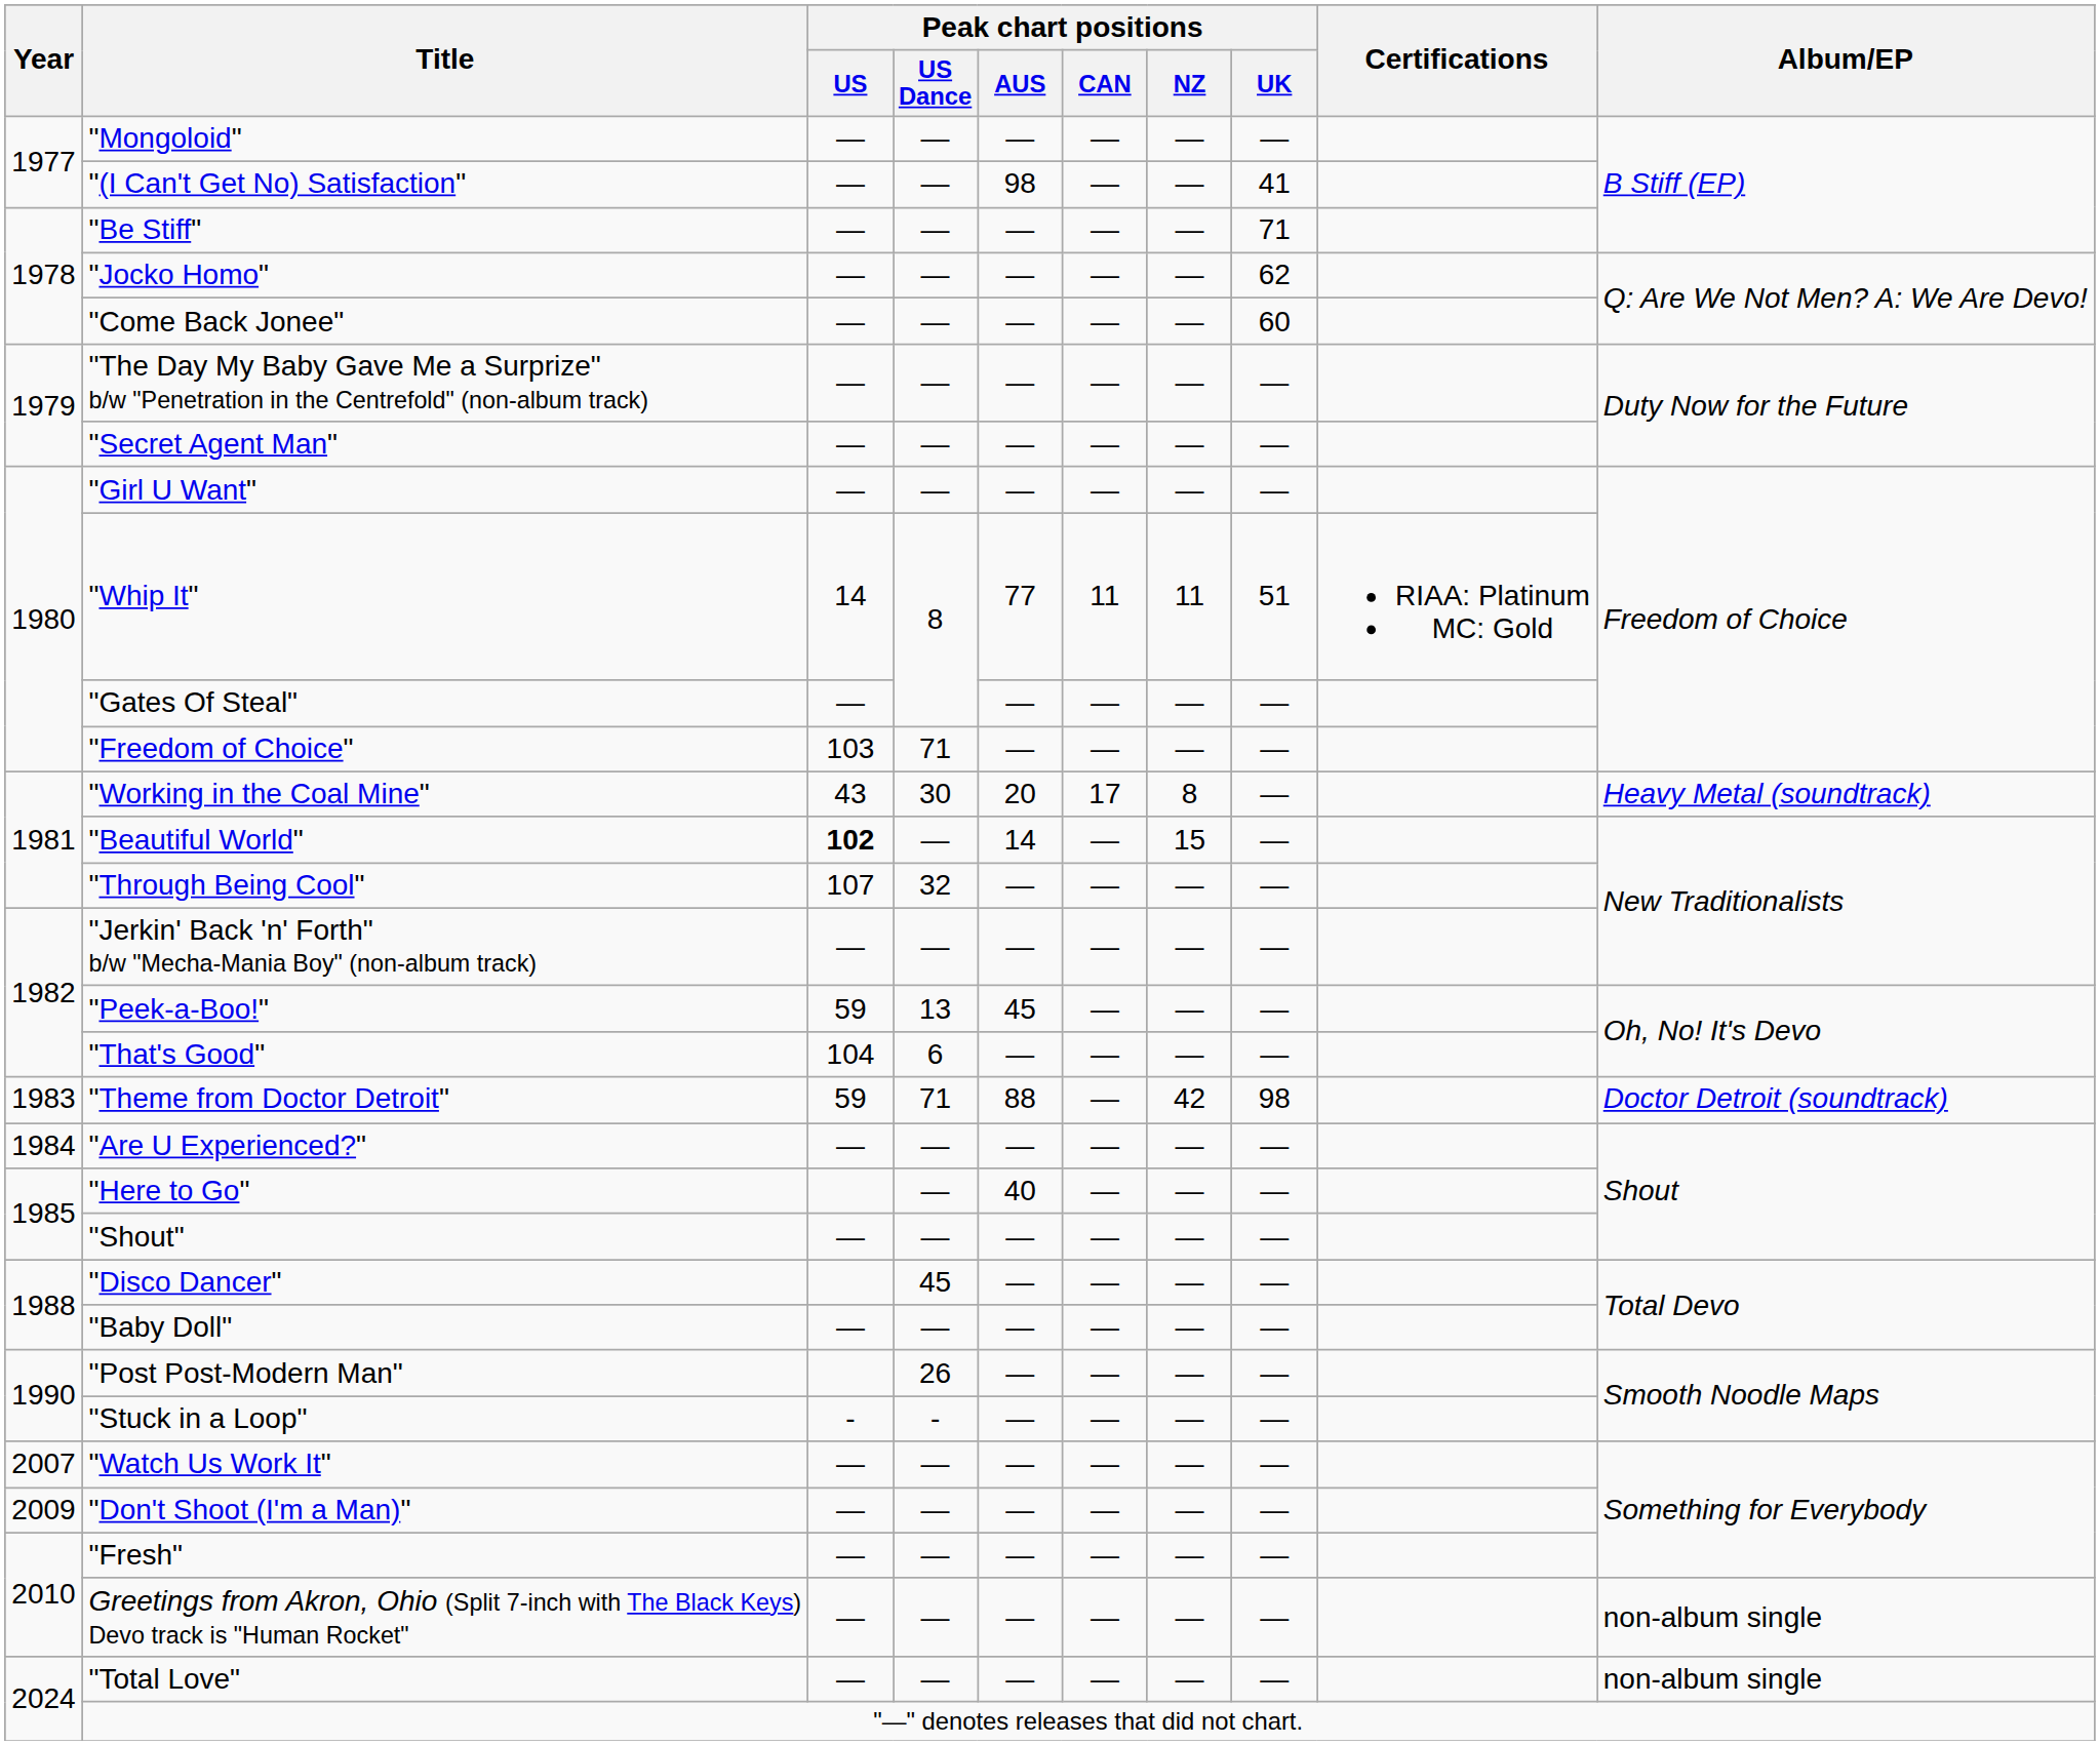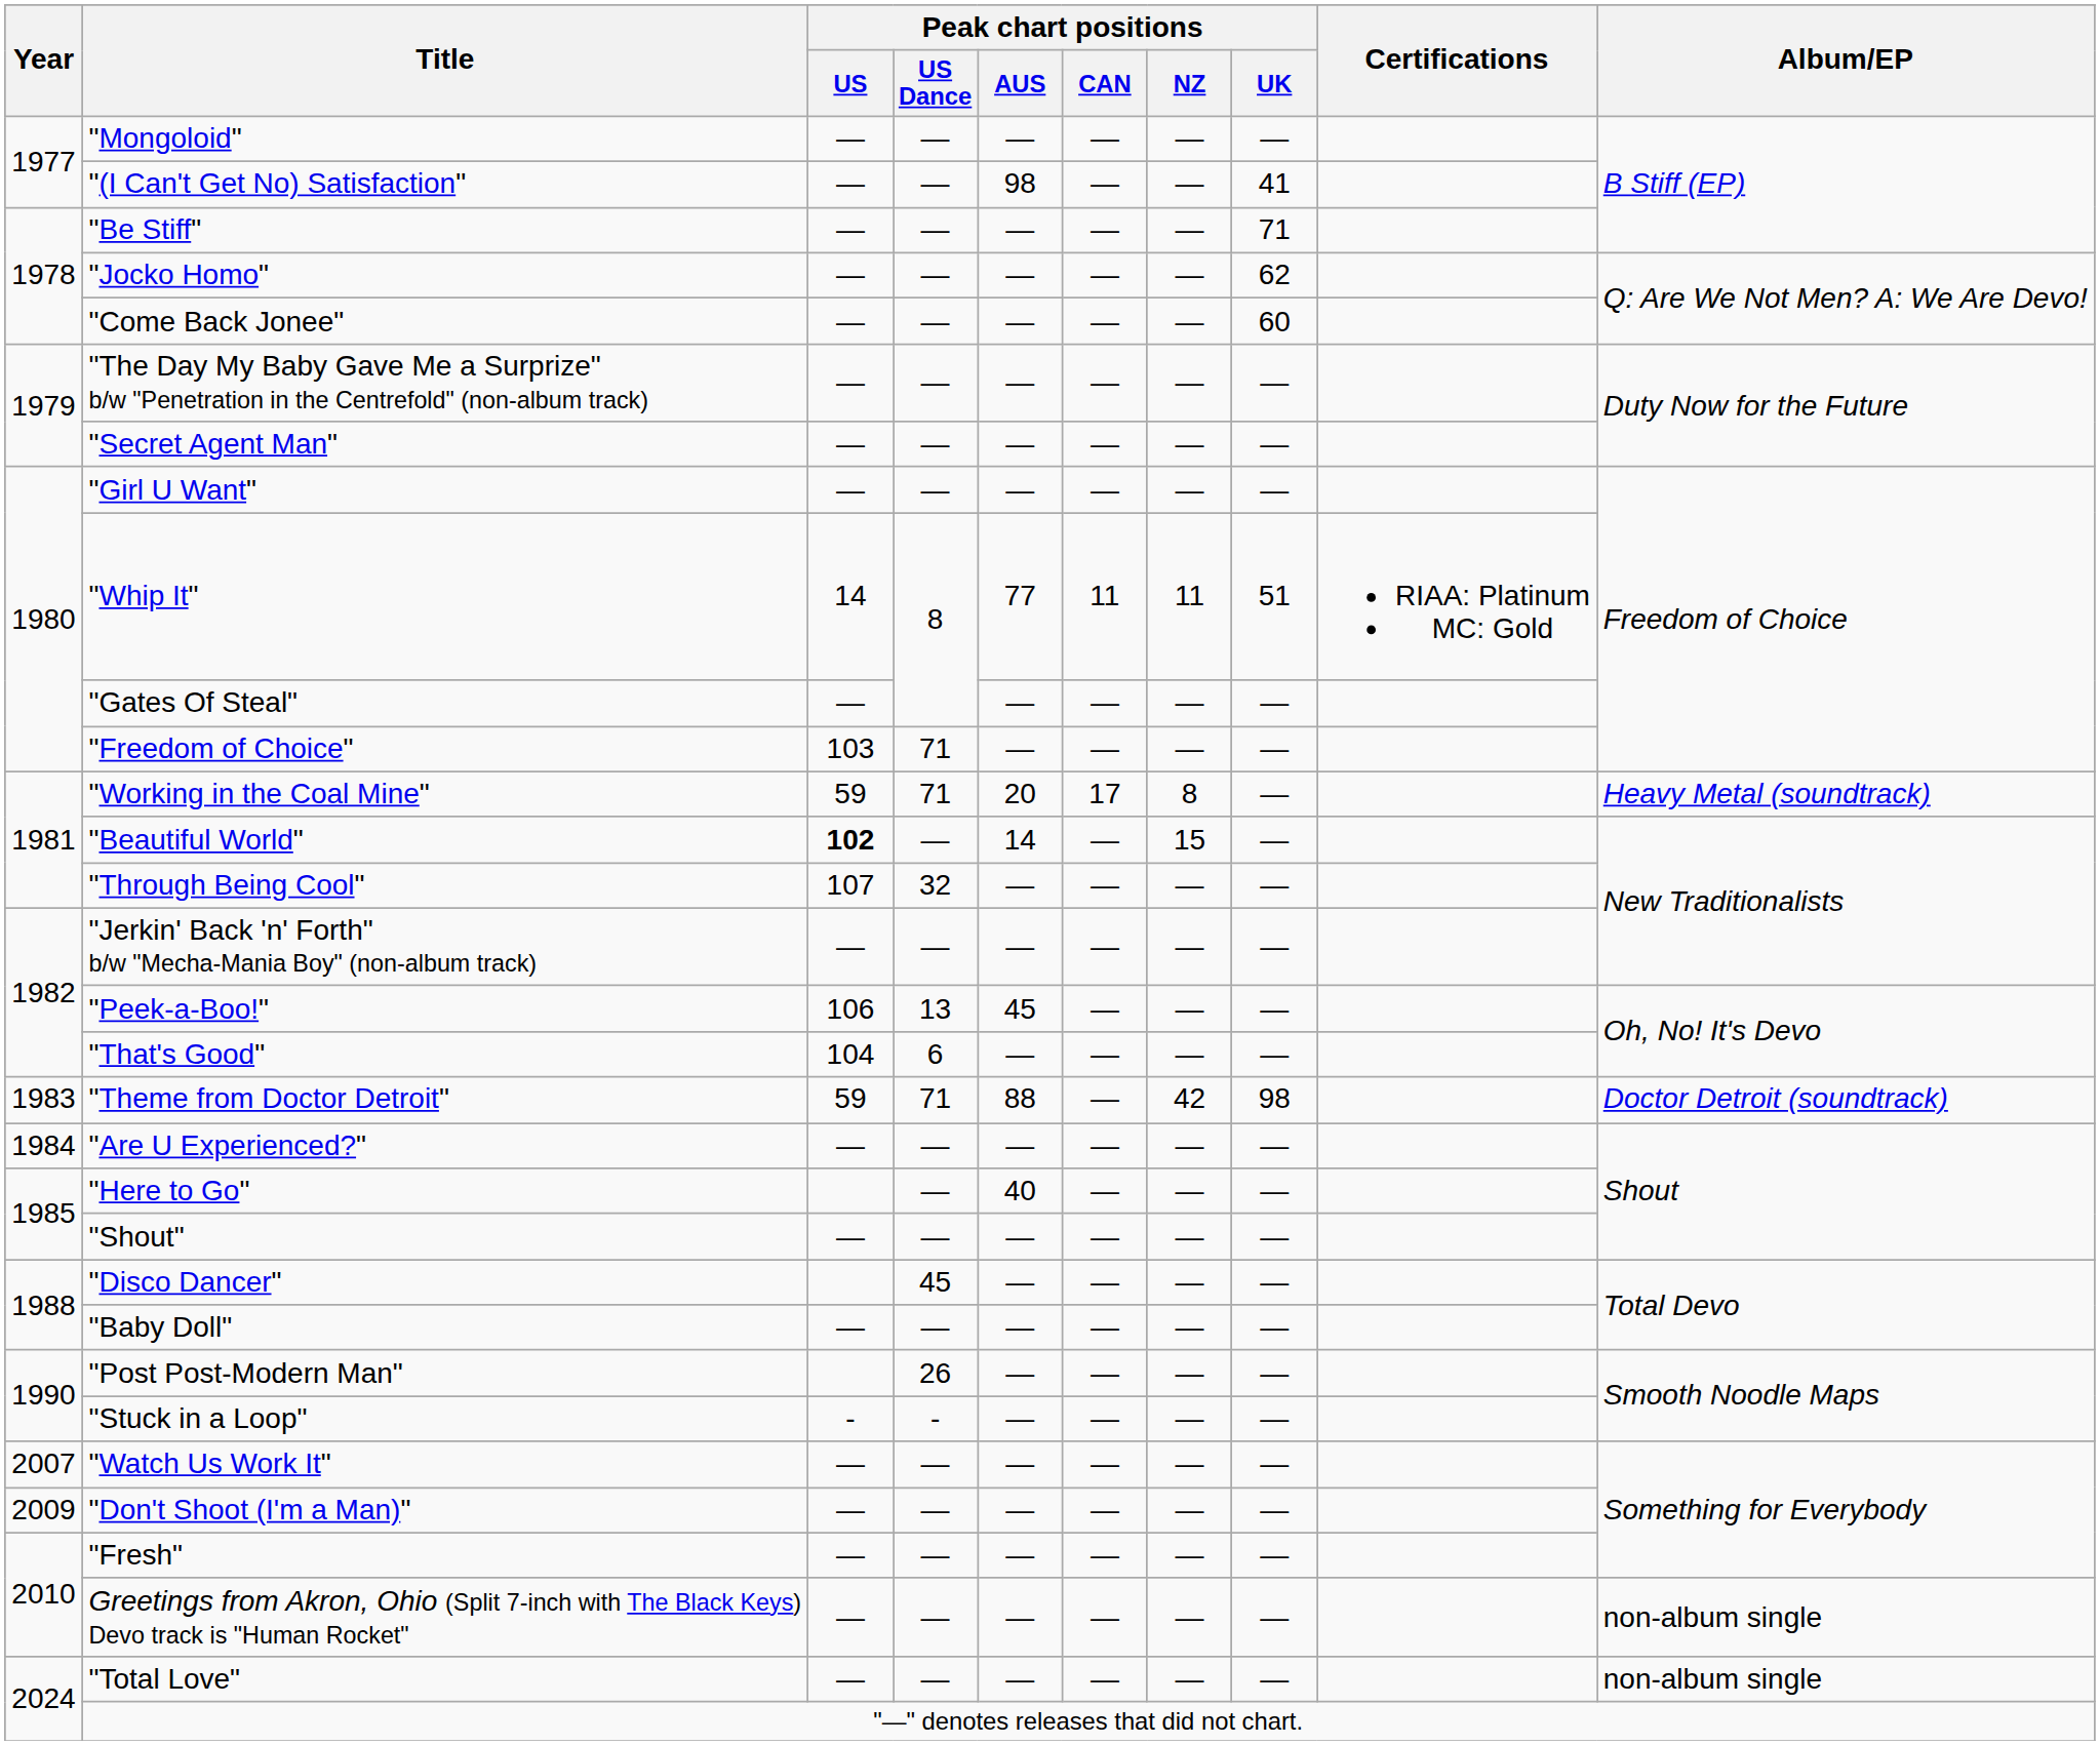"Working in the Coal Mine" | Peak chart positions / US: 43 -> 59
"Working in the Coal Mine" | Peak chart positions / US Dance: 30 -> 71
"Peek-a-Boo!" | Peak chart positions / US: 59 -> 106
